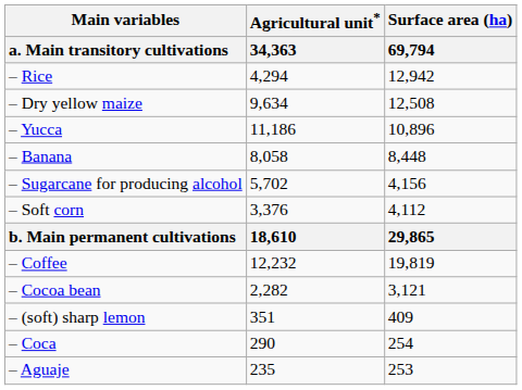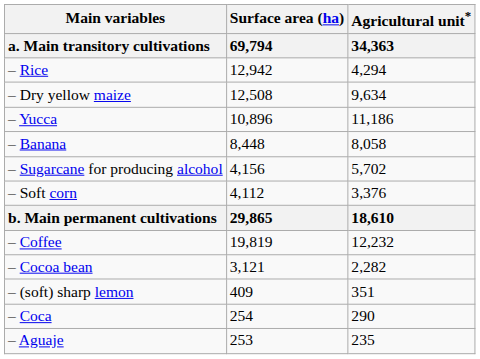columns swapped: Agricultural unit* / 34,363 <-> Surface area (ha) / 69,794
